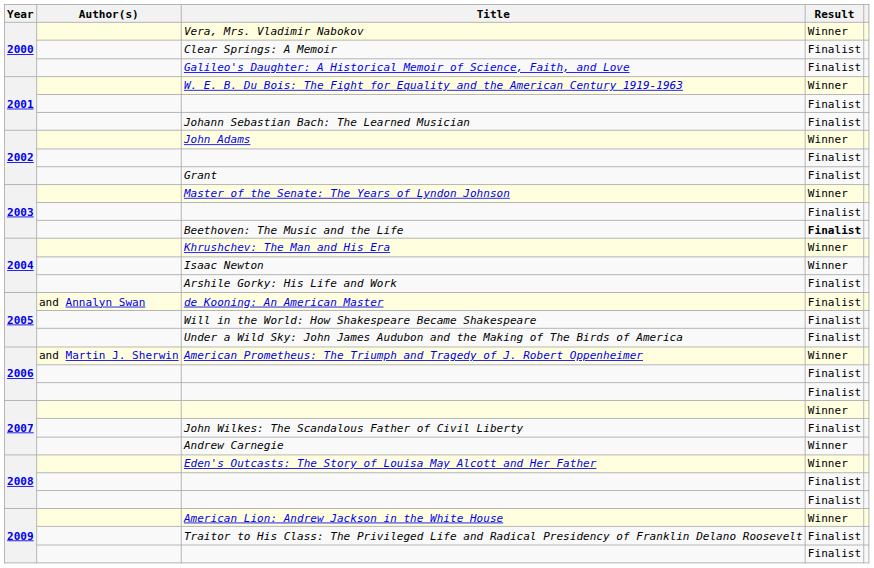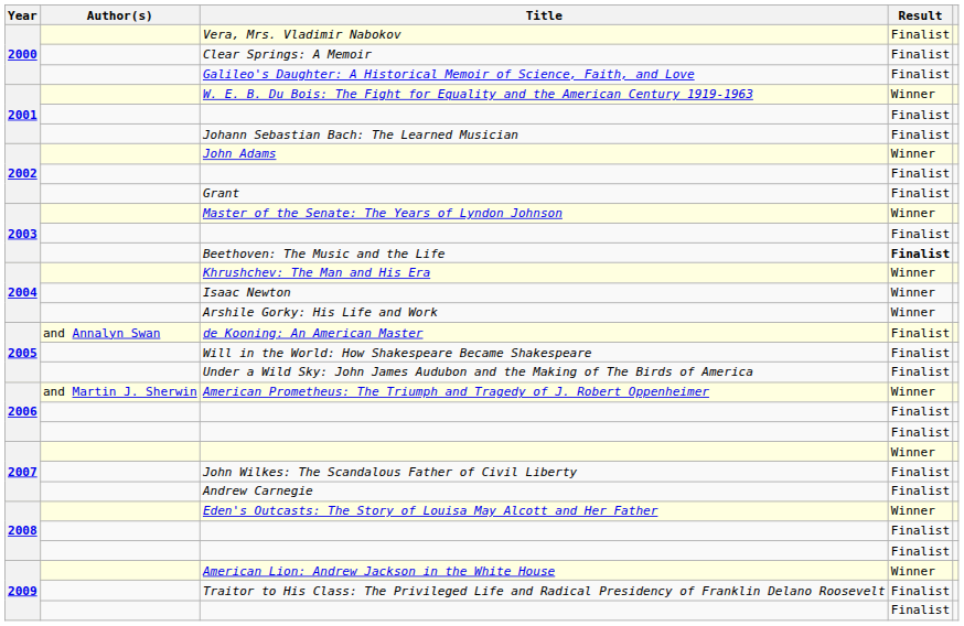Vera, Mrs. Vladimir Nabokov | Result: Winner -> Finalist
Arshile Gorky: His Life and Work | Result: Finalist -> Winner
Andrew Carnegie | Result: Winner -> Finalist
